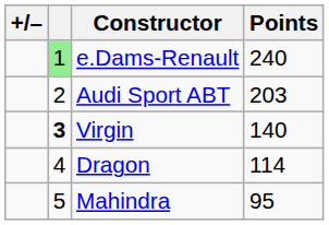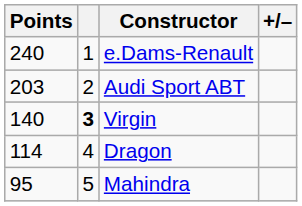columns swapped: +/– <-> Points
e.Dams-Renault | column 2: lightgreen background -> no background
